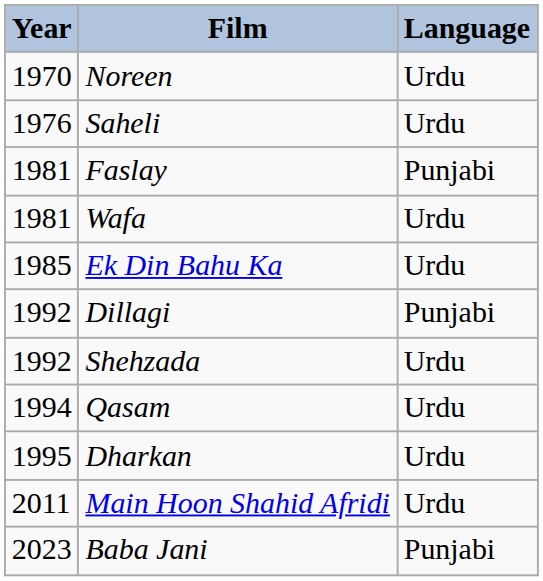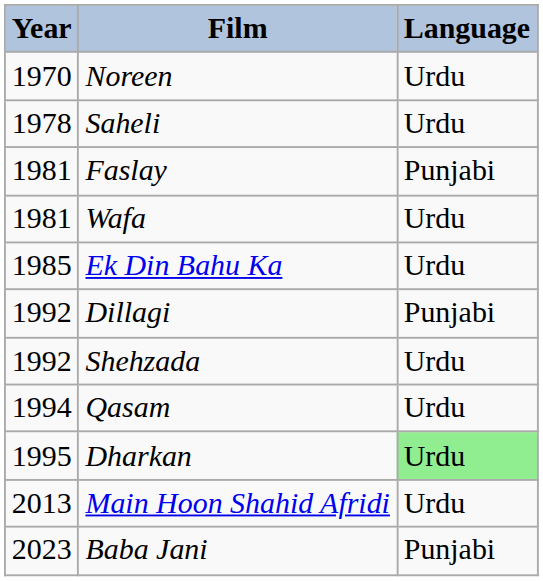Saheli | Year: 1976 -> 1978
Dharkan | Language: no background -> lightgreen background
Main Hoon Shahid Afridi | Year: 2011 -> 2013
